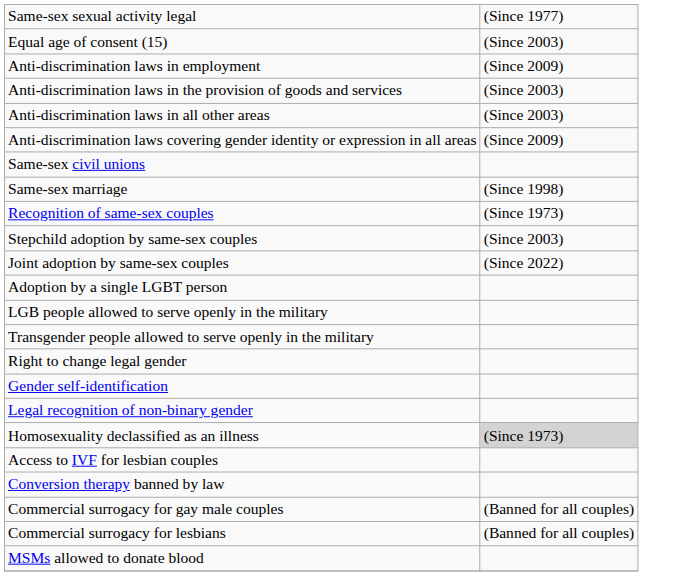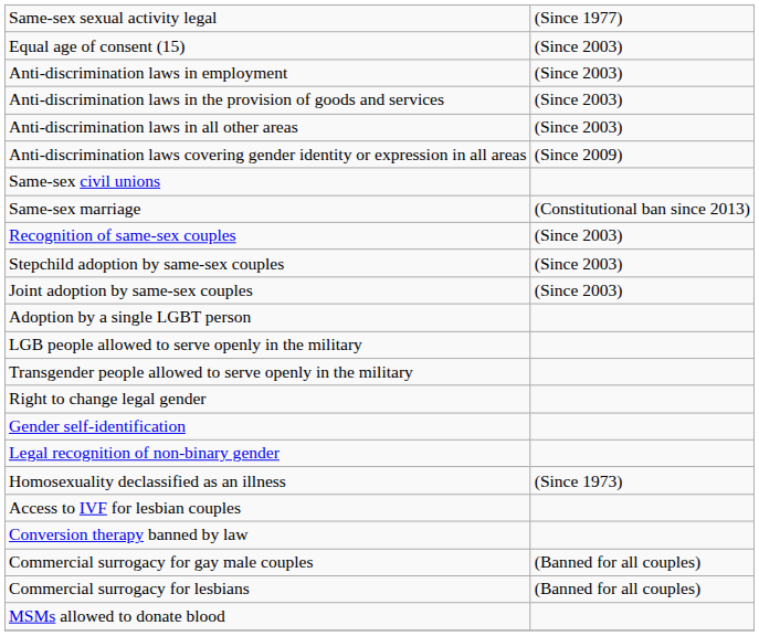Anti-discrimination laws in employment | column 2: (Since 2009) -> (Since 2003)
Same-sex marriage | column 2: (Since 1998) -> (Constitutional ban since 2013)
Recognition of same-sex couples | column 2: (Since 1973) -> (Since 2003)
Joint adoption by same-sex couples | column 2: (Since 2022) -> (Since 2003)
Homosexuality declassified as an illness | column 2: lightgrey background -> no background
